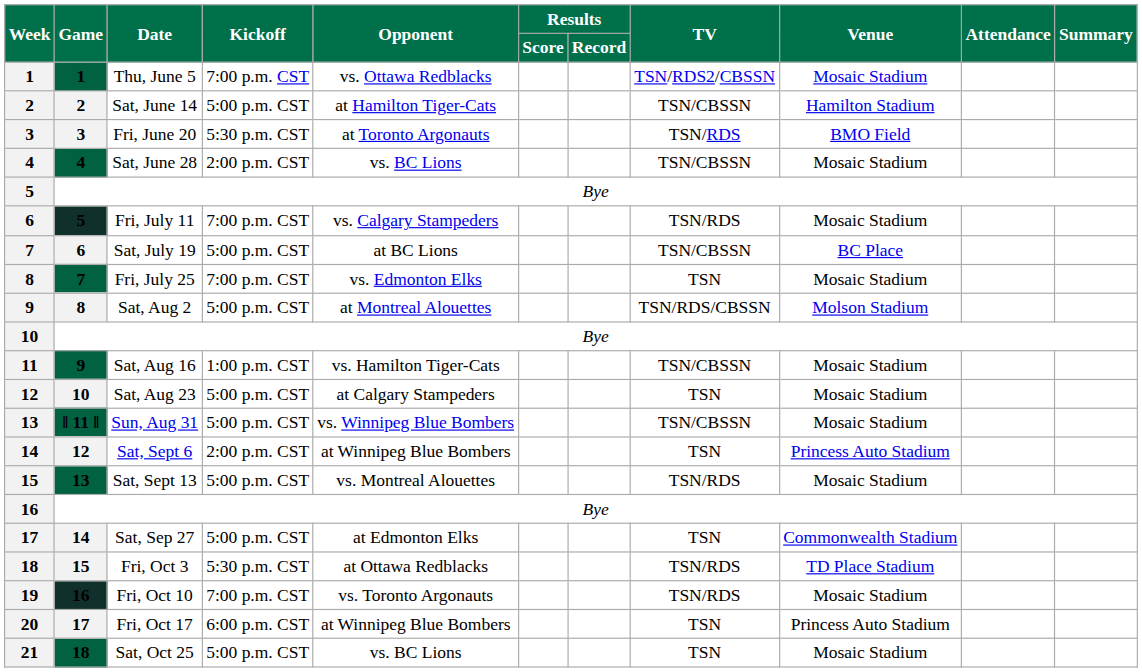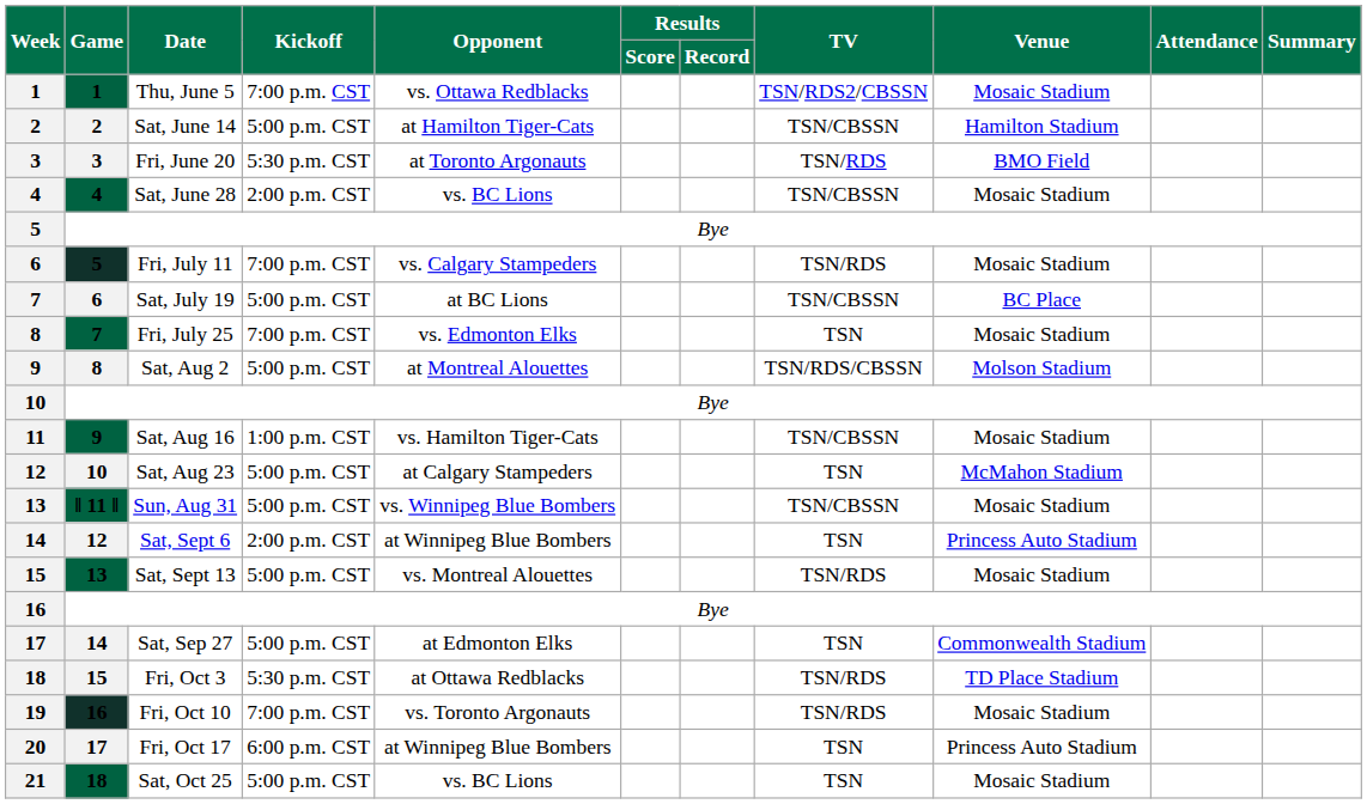Sat, Aug 23 | Venue: Mosaic Stadium -> McMahon Stadium
